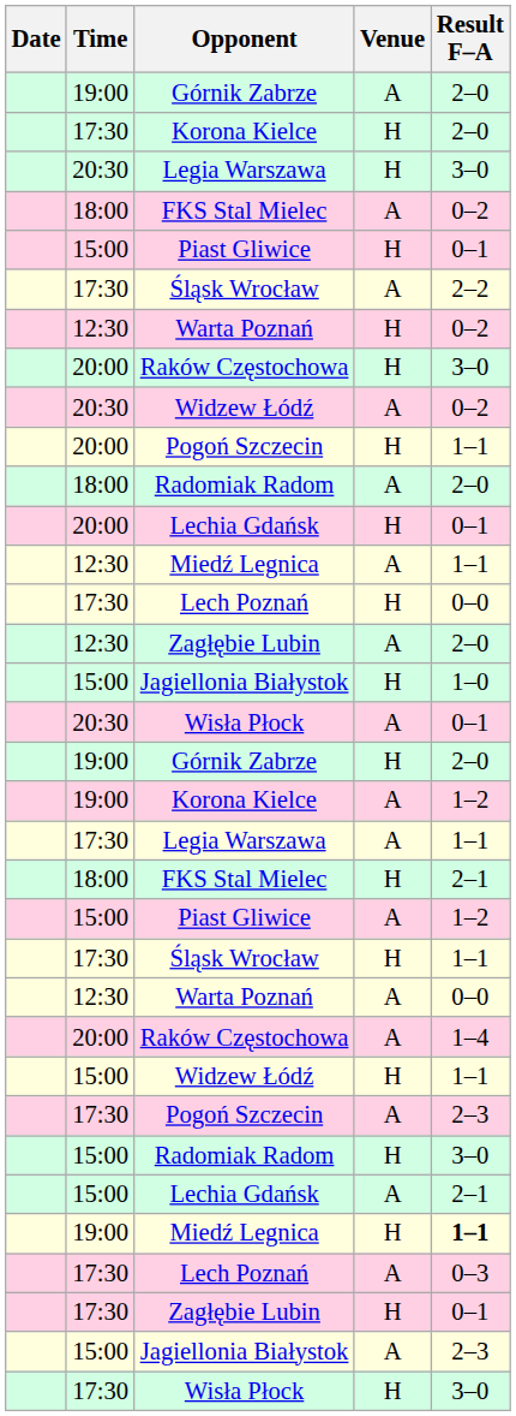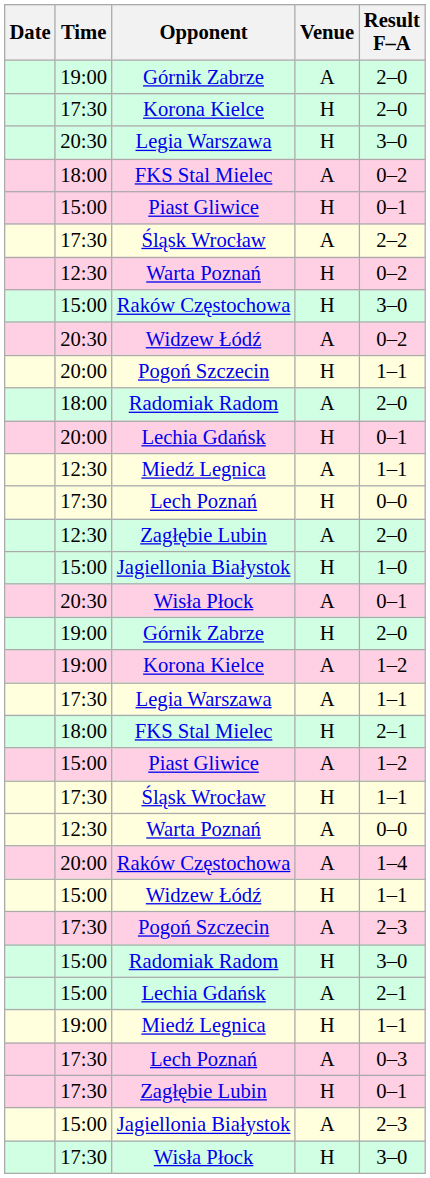Raków Częstochowa / H | Time: 20:00 -> 15:00
Miedź Legnica / H | Result F–A: bold -> normal
